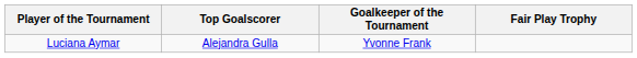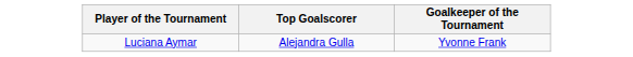- column: Fair Play Trophy
